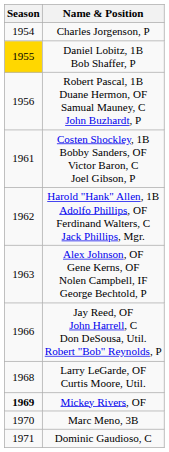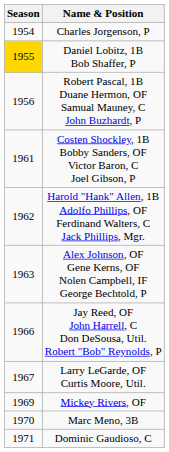Larry LeGarde, OF Curtis Moore, Util. | Season: 1968 -> 1967
Mickey Rivers, OF | Season: bold -> normal
